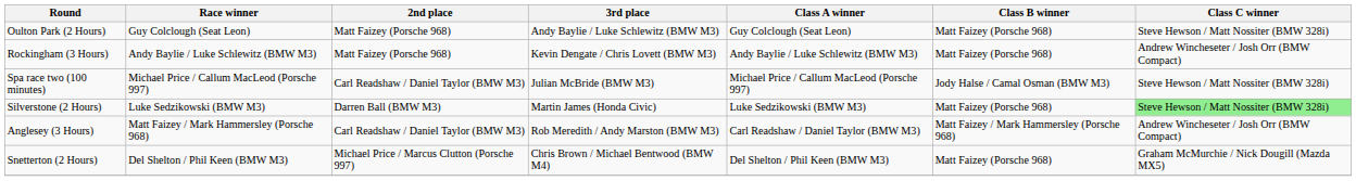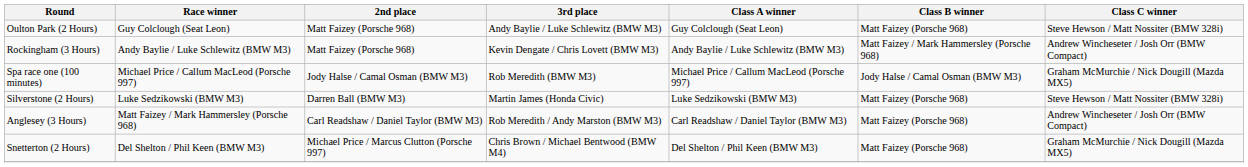Rockingham (3 Hours) | Class B winner: Matt Faizey (Porsche 968) -> Matt Faizey / Mark Hammersley (Porsche 968)
+ row: Spa race one (100 minutes) | Michael Price / Callum MacLeod (Porsche 997) | Jody Halse / Camal Osman (BMW M3) | Rob Meredith (BMW M3) | Michael Price / Callum MacLeod (Porsche 997) | Jody Halse / Camal Osman (BMW M3) | Graham McMurchie / Nick Dougill (Mazda MX5)
- row: Spa race two (100 minutes) | Michael Price / Callum MacLeod (Porsche 997) | Carl Readshaw / Daniel Taylor (BMW M3) | Julian McBride (BMW M3) | Michael Price / Callum MacLeod (Porsche 997) | Jody Halse / Camal Osman (BMW M3) | Steve Hewson / Matt Nossiter (BMW 328i)
Silverstone (2 Hours) | Class C winner: lightgreen background -> no background
Anglesey (3 Hours) | Class B winner: Matt Faizey / Mark Hammersley (Porsche 968) -> Matt Faizey (Porsche 968)
